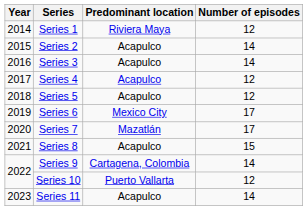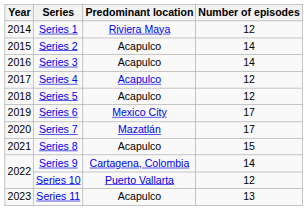Series 11 | Number of episodes: 14 -> 13
